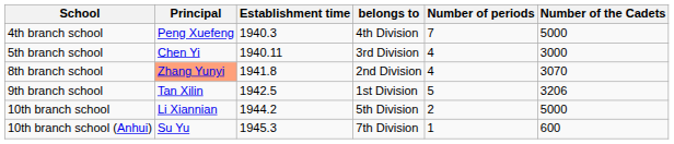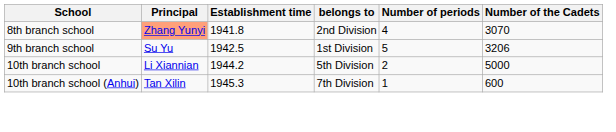- row: 4th branch school | Peng Xuefeng | 1940.3 | 4th Division | 7 | 5000
- row: 5th branch school | Chen Yi | 1940.11 | 3rd Division | 4 | 3000
9th branch school | Principal: Tan Xilin -> Su Yu
10th branch school (Anhui) | Principal: Su Yu -> Tan Xilin
